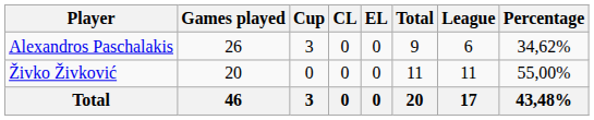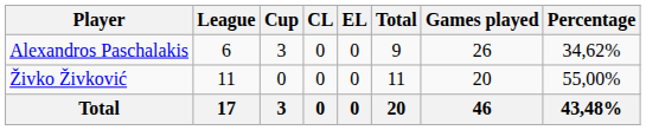columns swapped: League <-> Games played
